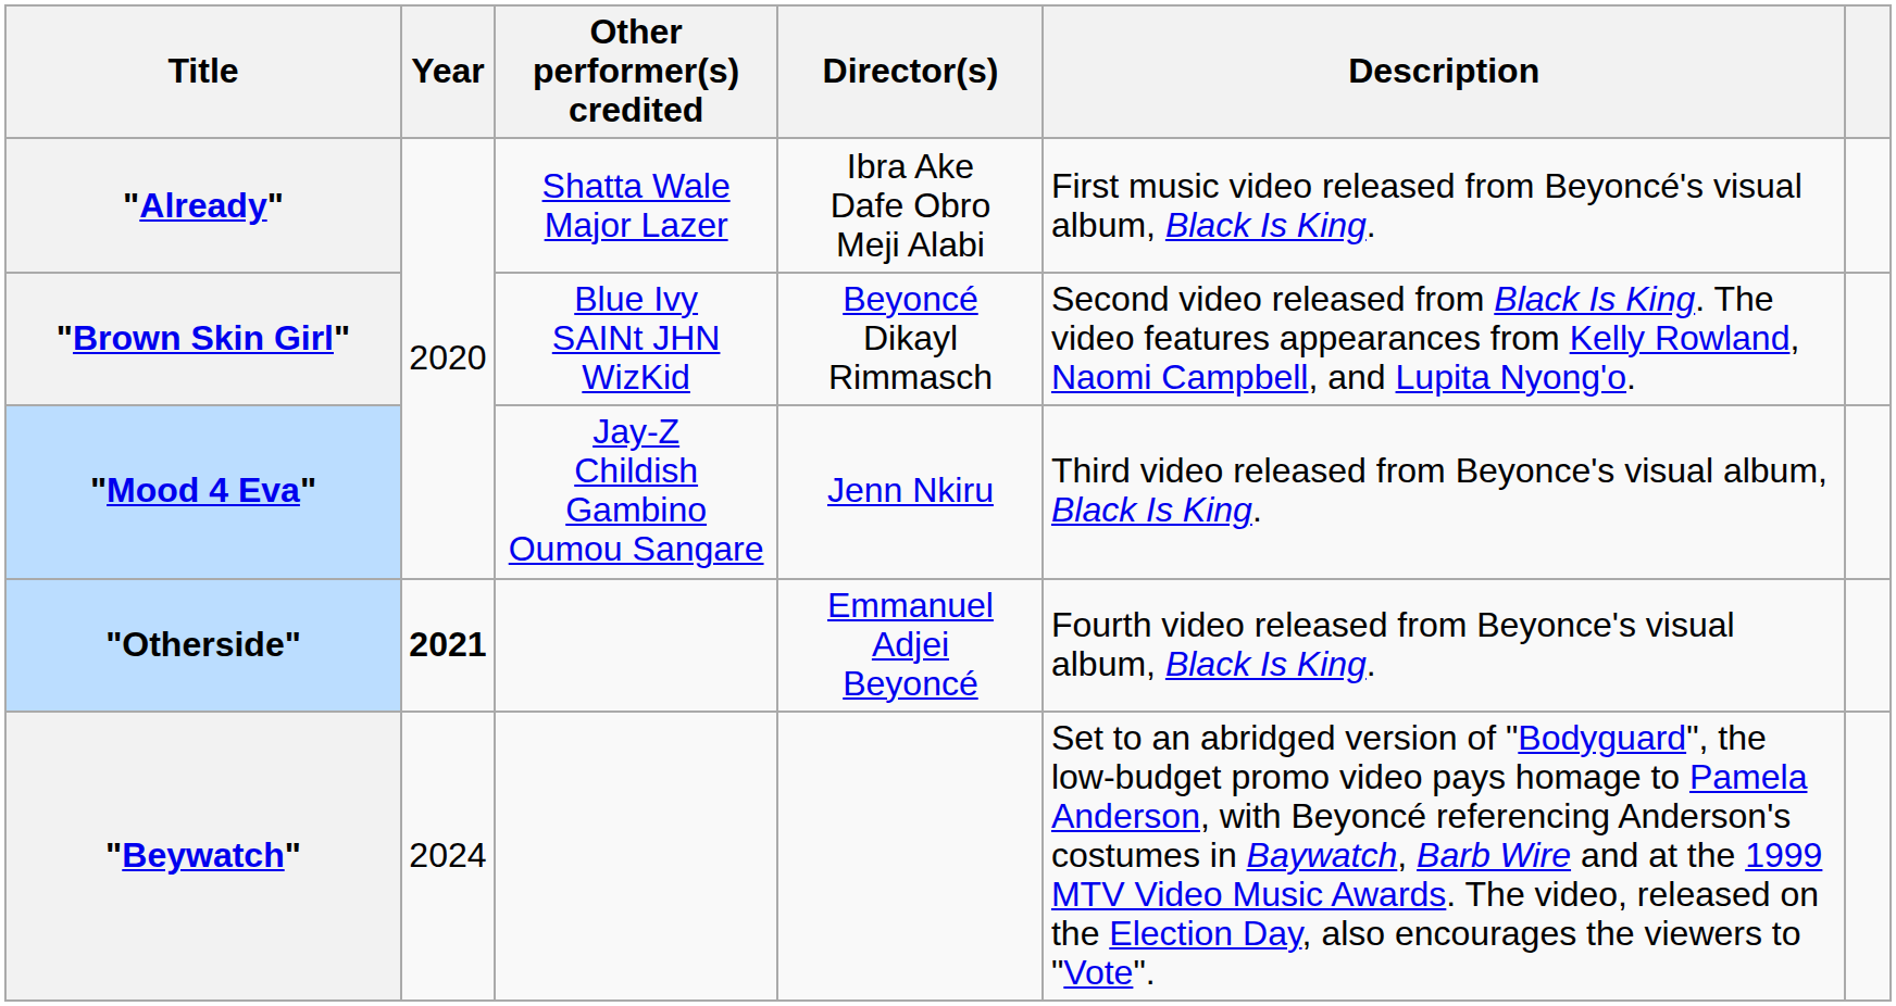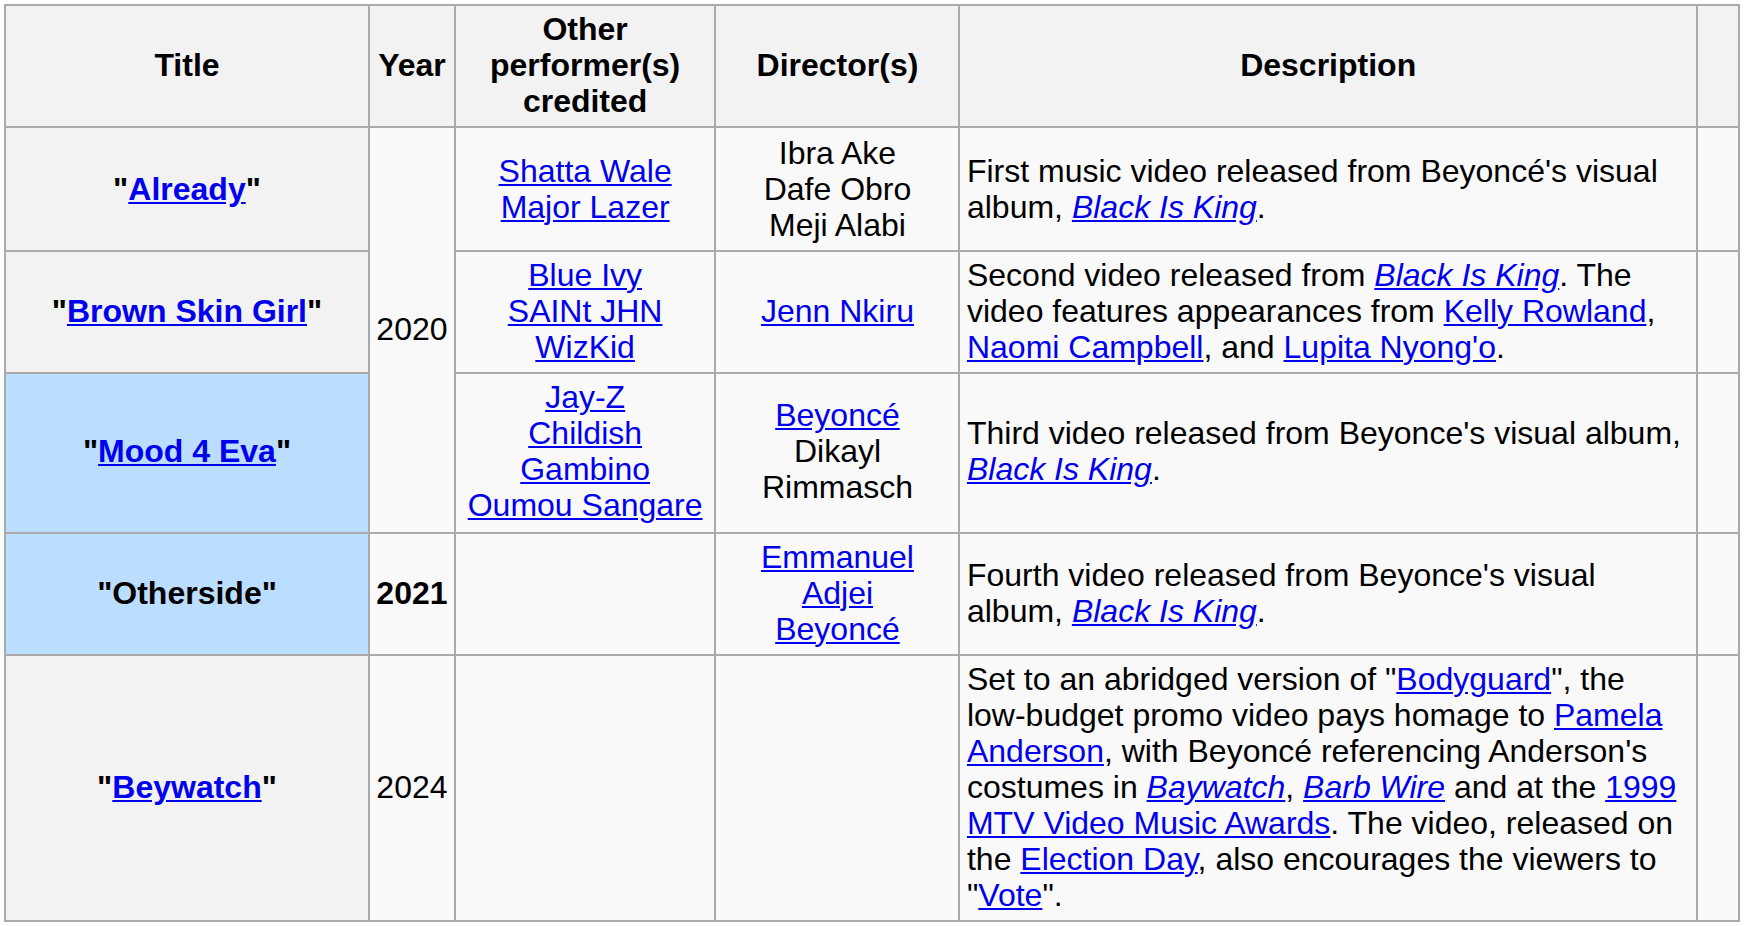"Brown Skin Girl" | Director(s): Beyoncé Dikayl Rimmasch -> Jenn Nkiru
"Mood 4 Eva" | Director(s): Jenn Nkiru -> Beyoncé Dikayl Rimmasch
